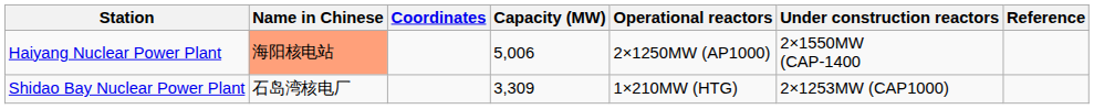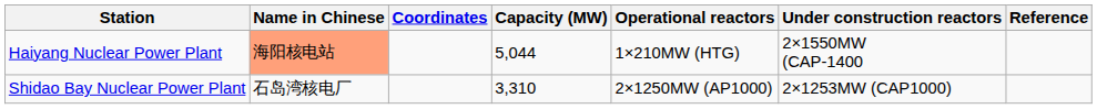Haiyang Nuclear Power Plant | Capacity (MW): 5,006 -> 5,044
Haiyang Nuclear Power Plant | Operational reactors: 2×1250MW (AP1000) -> 1×210MW (HTG)
Shidao Bay Nuclear Power Plant | Capacity (MW): 3,309 -> 3,310
Shidao Bay Nuclear Power Plant | Operational reactors: 1×210MW (HTG) -> 2×1250MW (AP1000)
